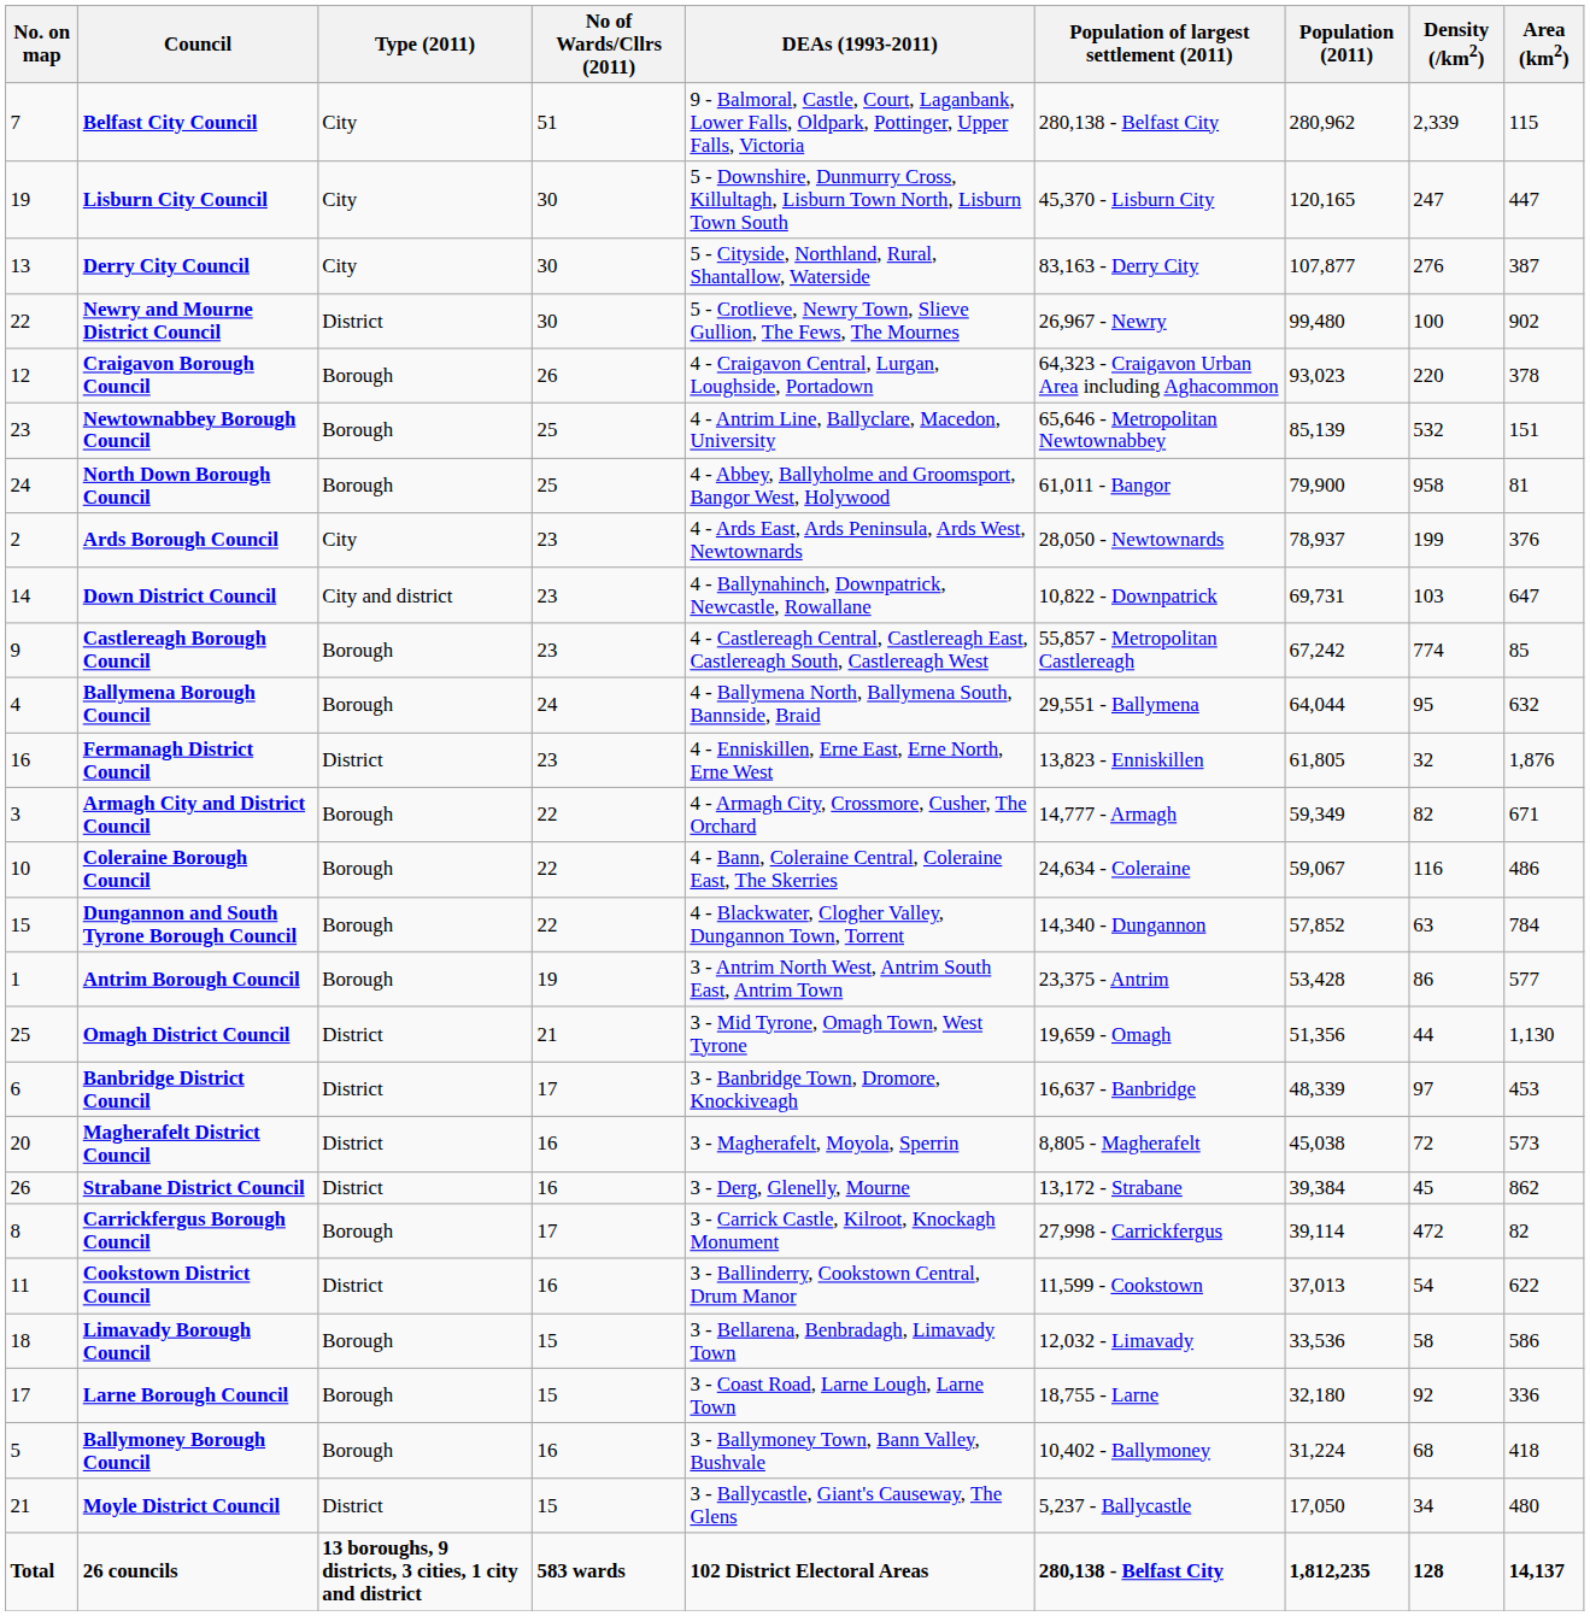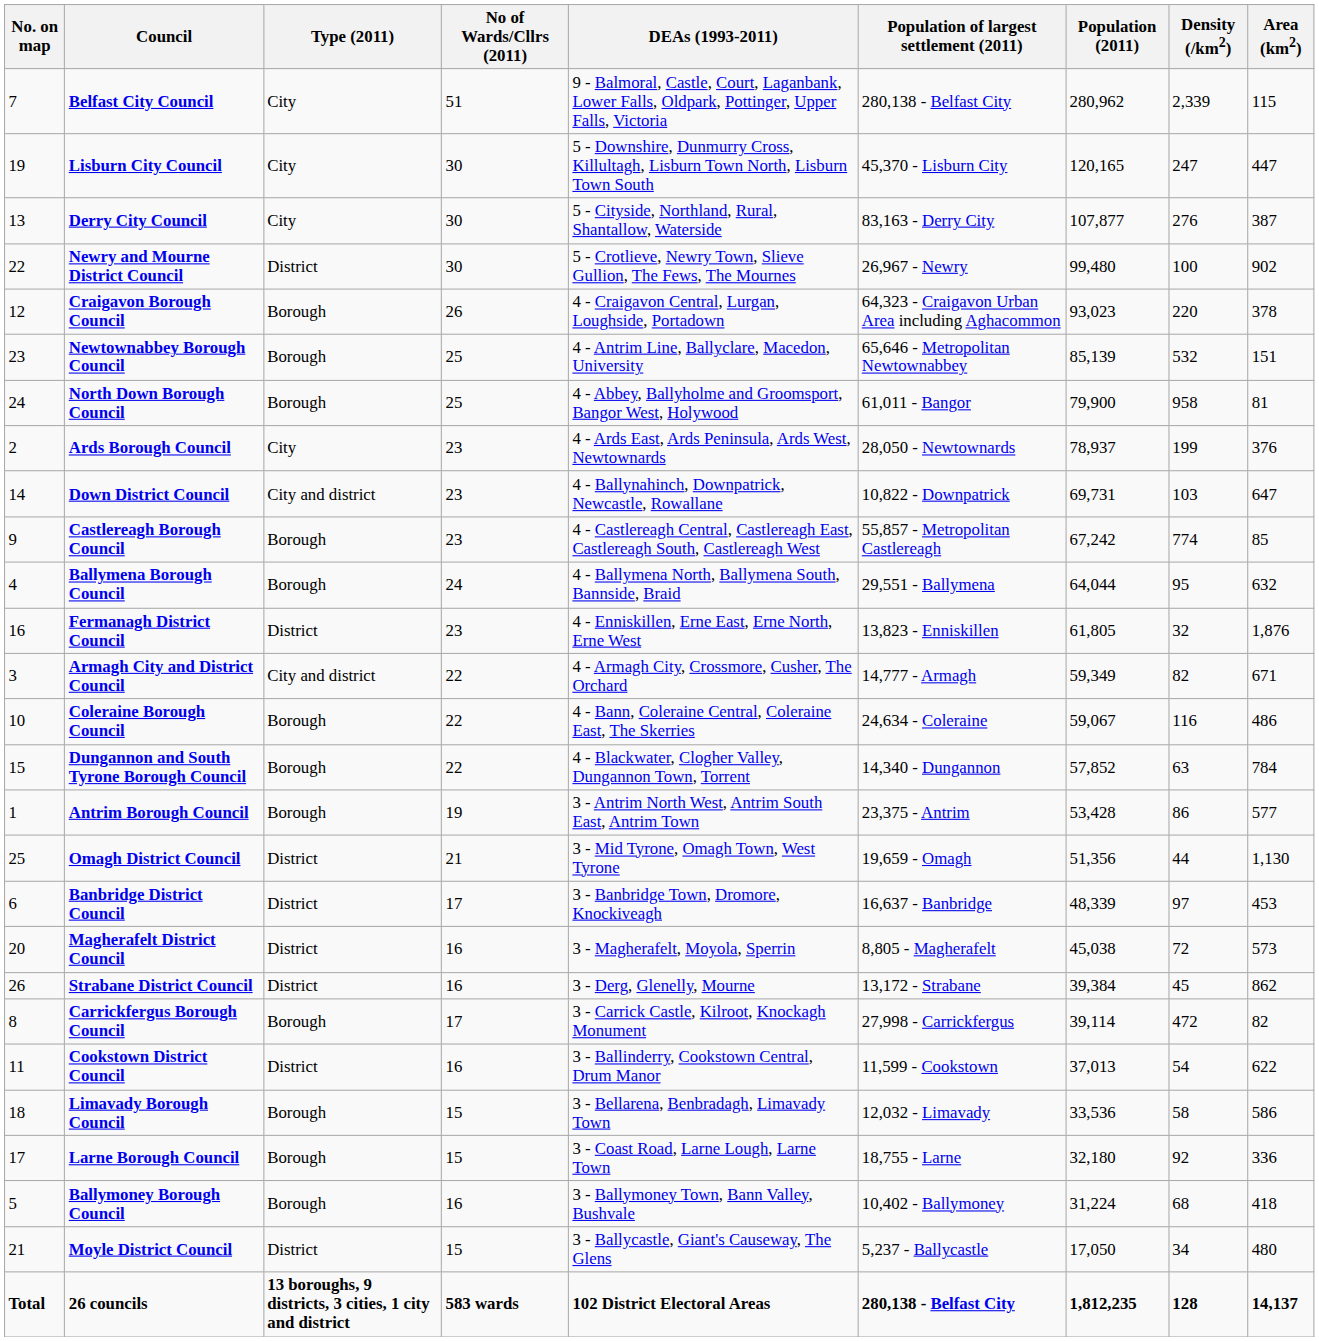Armagh City and District Council | Type (2011): Borough -> City and district
